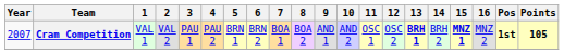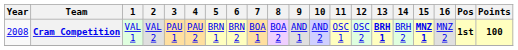Cram Competition | Year: 2007 -> 2008
Cram Competition | Points: 105 -> 100
